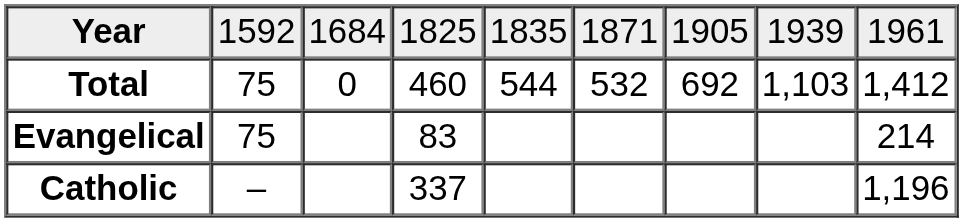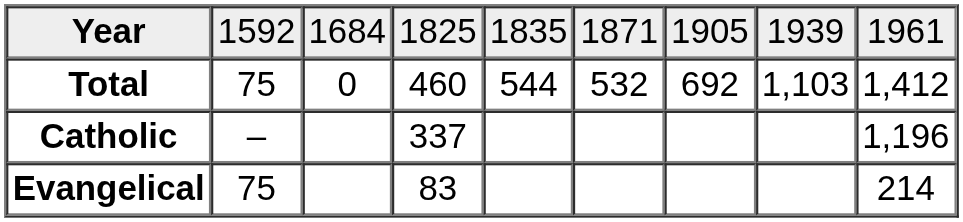rows swapped: Catholic <-> Evangelical
